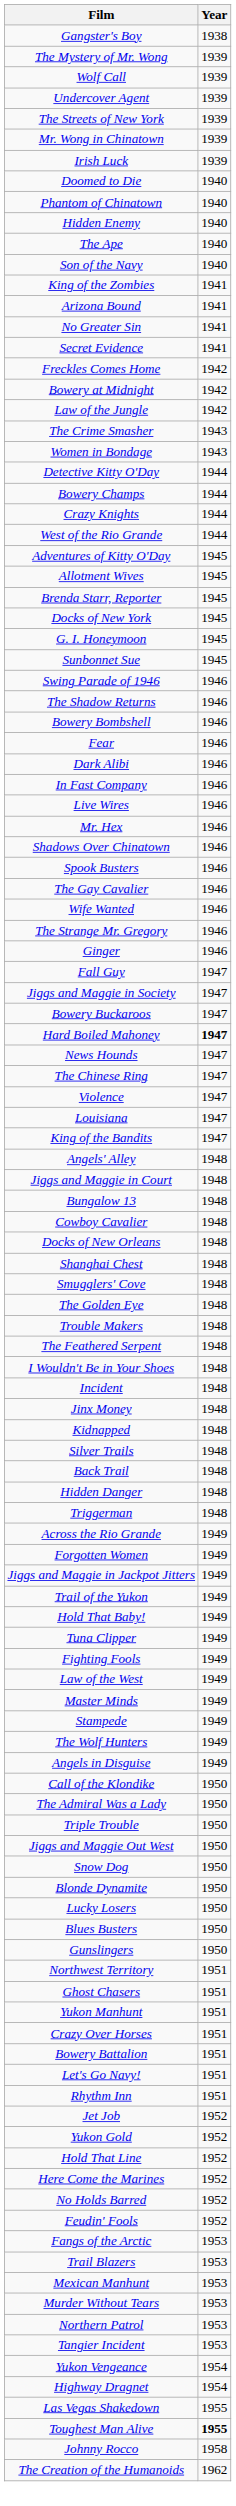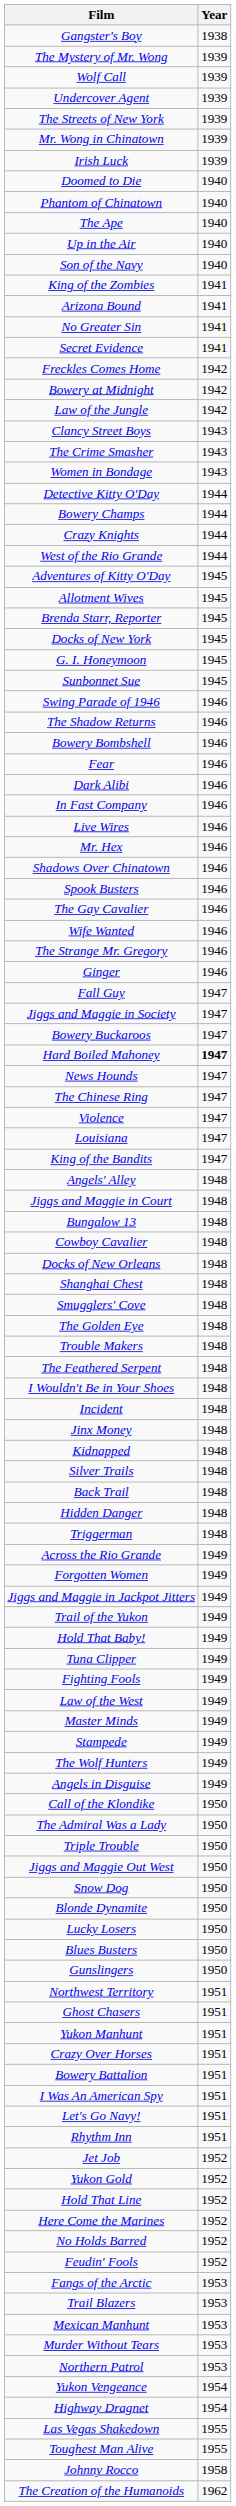- row: Hidden Enemy | 1940
+ row: Up in the Air | 1940
+ row: Clancy Street Boys | 1943
+ row: I Was An American Spy | 1951
- row: Tangier Incident | 1953
Toughest Man Alive | Year: bold -> normal
